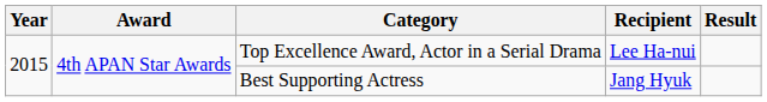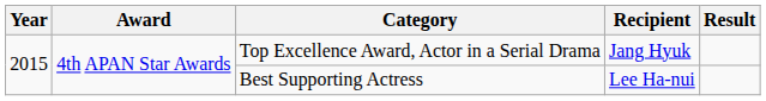Top Excellence Award, Actor in a Serial Drama | Recipient: Lee Ha-nui -> Jang Hyuk
Best Supporting Actress | Recipient: Jang Hyuk -> Lee Ha-nui
